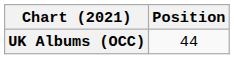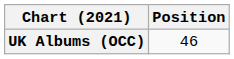UK Albums (OCC) | Position: 44 -> 46
